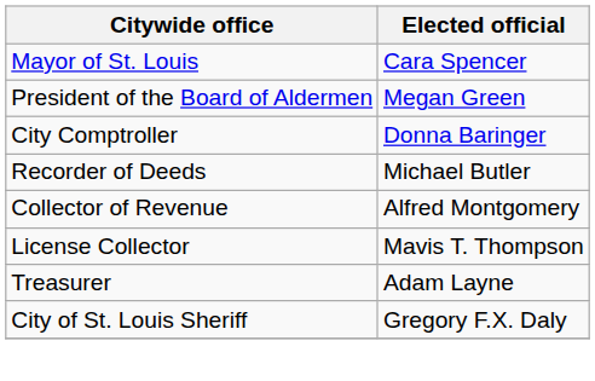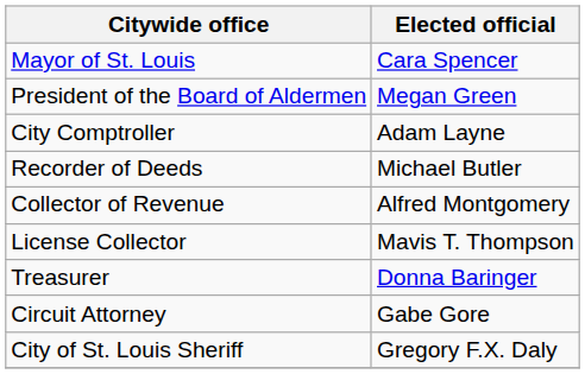City Comptroller | Elected official: Donna Baringer -> Adam Layne
Treasurer | Elected official: Adam Layne -> Donna Baringer
+ row: Circuit Attorney | Gabe Gore
